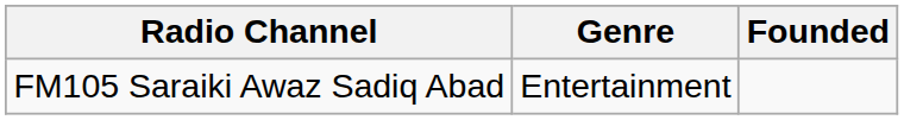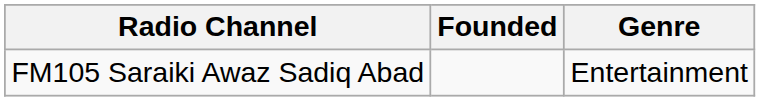columns swapped: Genre <-> Founded
